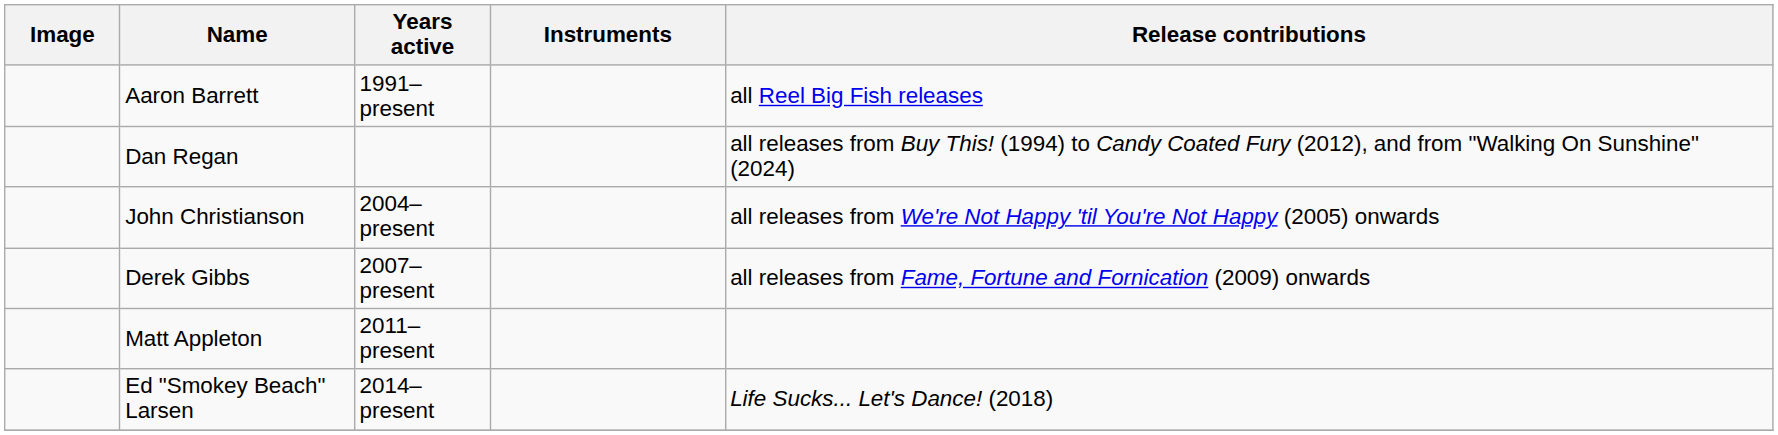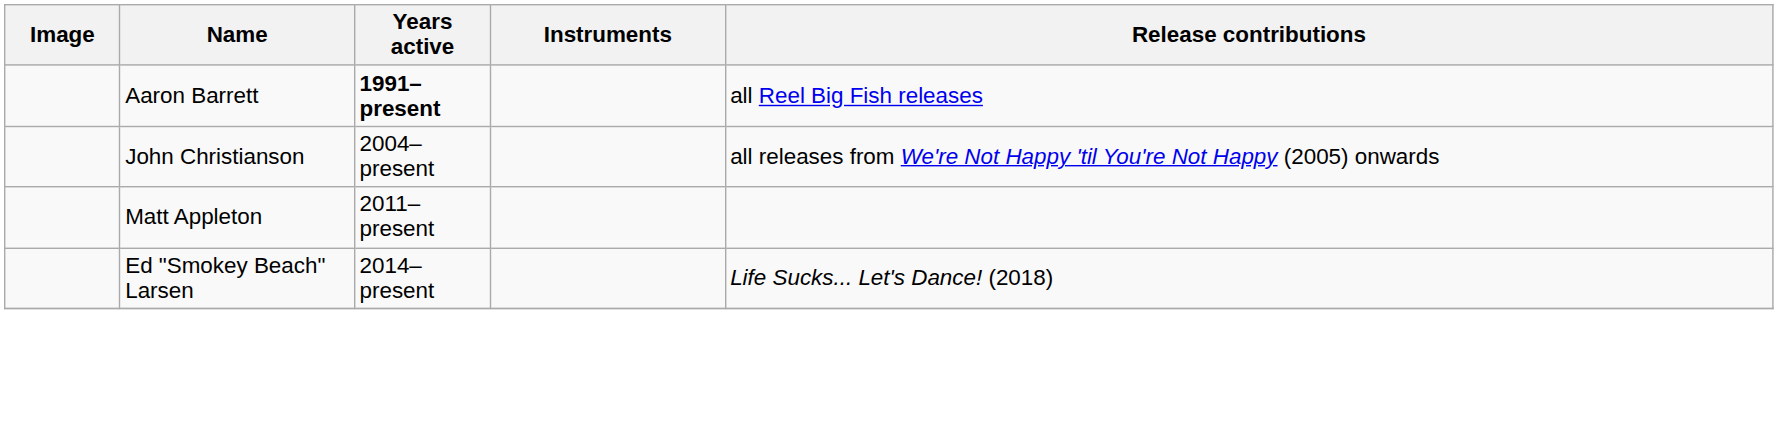Aaron Barrett | Years active: normal -> bold
- row: Dan Regan | all releases from Buy This! (1994) to Candy Coated Fury (2012), and from "Walking On Sunshine" (2024)
- row: Derek Gibbs | 2007–present | all releases from Fame, Fortune and Fornication (2009) onwards
